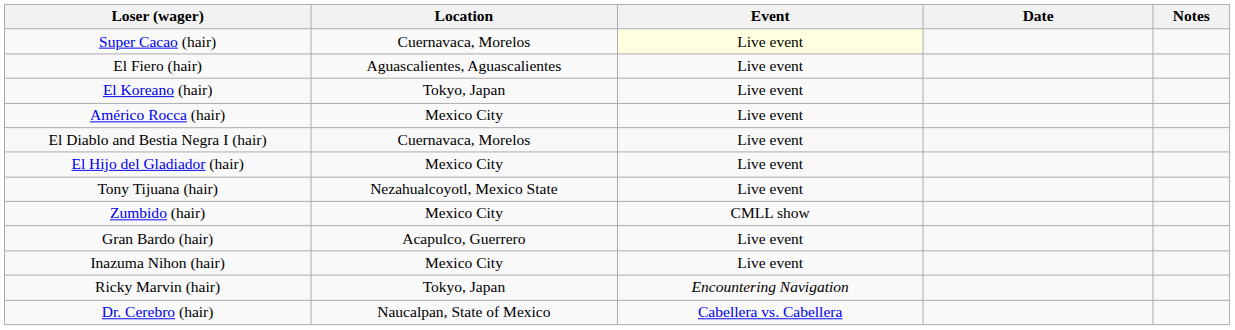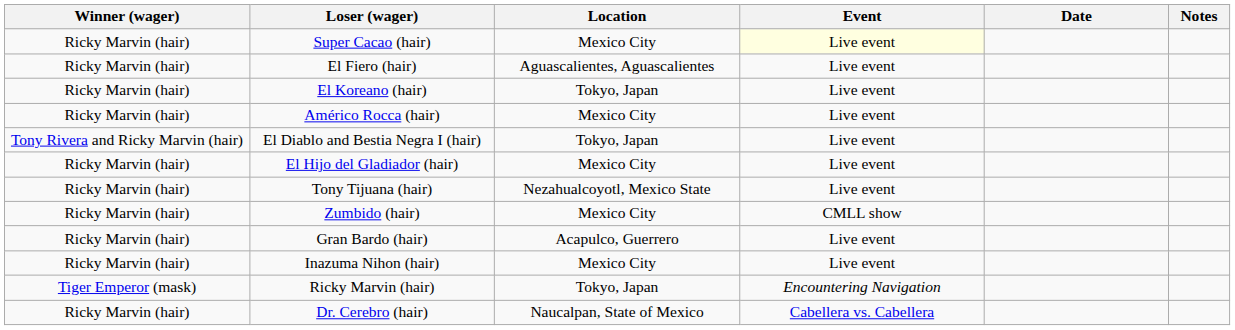+ column: Winner (wager) | Ricky Marvin (hair) | Ricky Marvin (hair) | Ricky Marvin (hair) | Ricky Marvin (hair) | Tony Rivera and Ricky Marvin (hair) | Ricky Marvin (hair) | Ricky Marvin (hair) | Ricky Marvin (hair) | Ricky Marvin (hair) | Ricky Marvin (hair) | Tiger Emperor (mask) | Ricky Marvin (hair)
Super Cacao (hair) | Location: Cuernavaca, Morelos -> Mexico City
El Diablo and Bestia Negra I (hair) | Location: Cuernavaca, Morelos -> Tokyo, Japan
